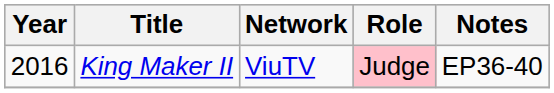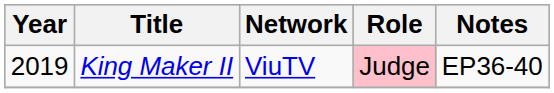King Maker II | Year: 2016 -> 2019
